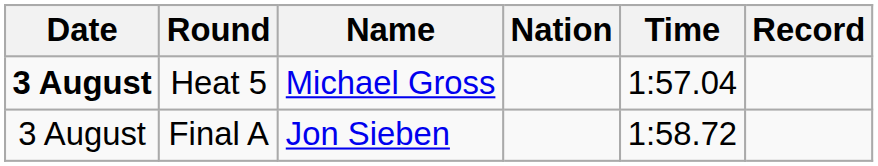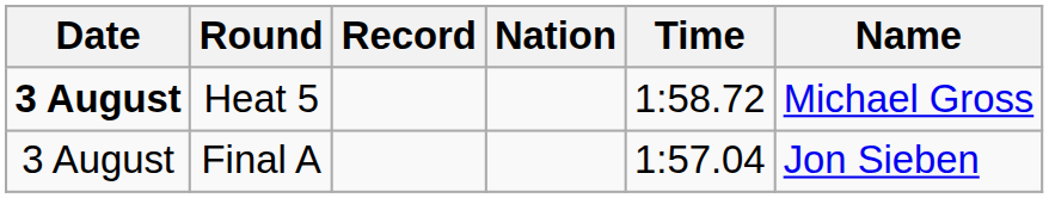columns swapped: Name <-> Record
Heat 5 | Time: 1:57.04 -> 1:58.72
Final A | Time: 1:58.72 -> 1:57.04
